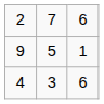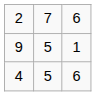4 | column 2: 3 -> 5
